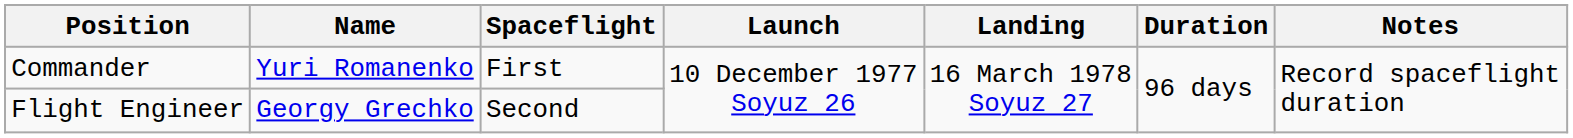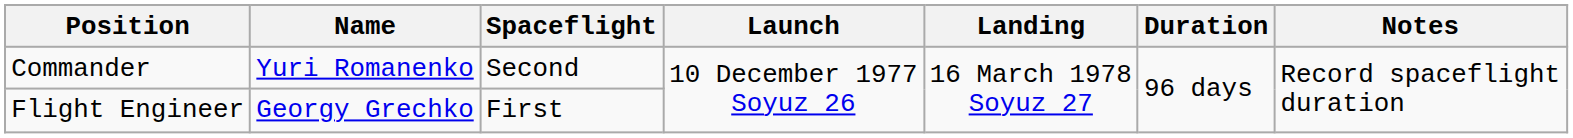Commander | Spaceflight: First -> Second
Flight Engineer | Spaceflight: Second -> First
